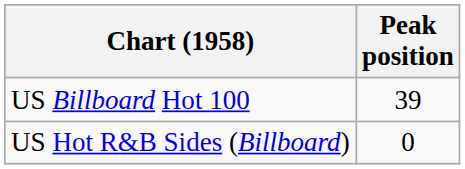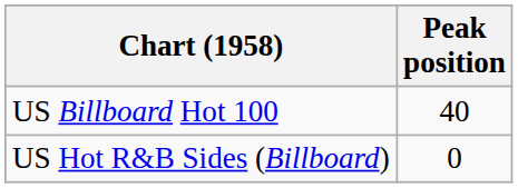US Billboard Hot 100 | Peak position: 39 -> 40
